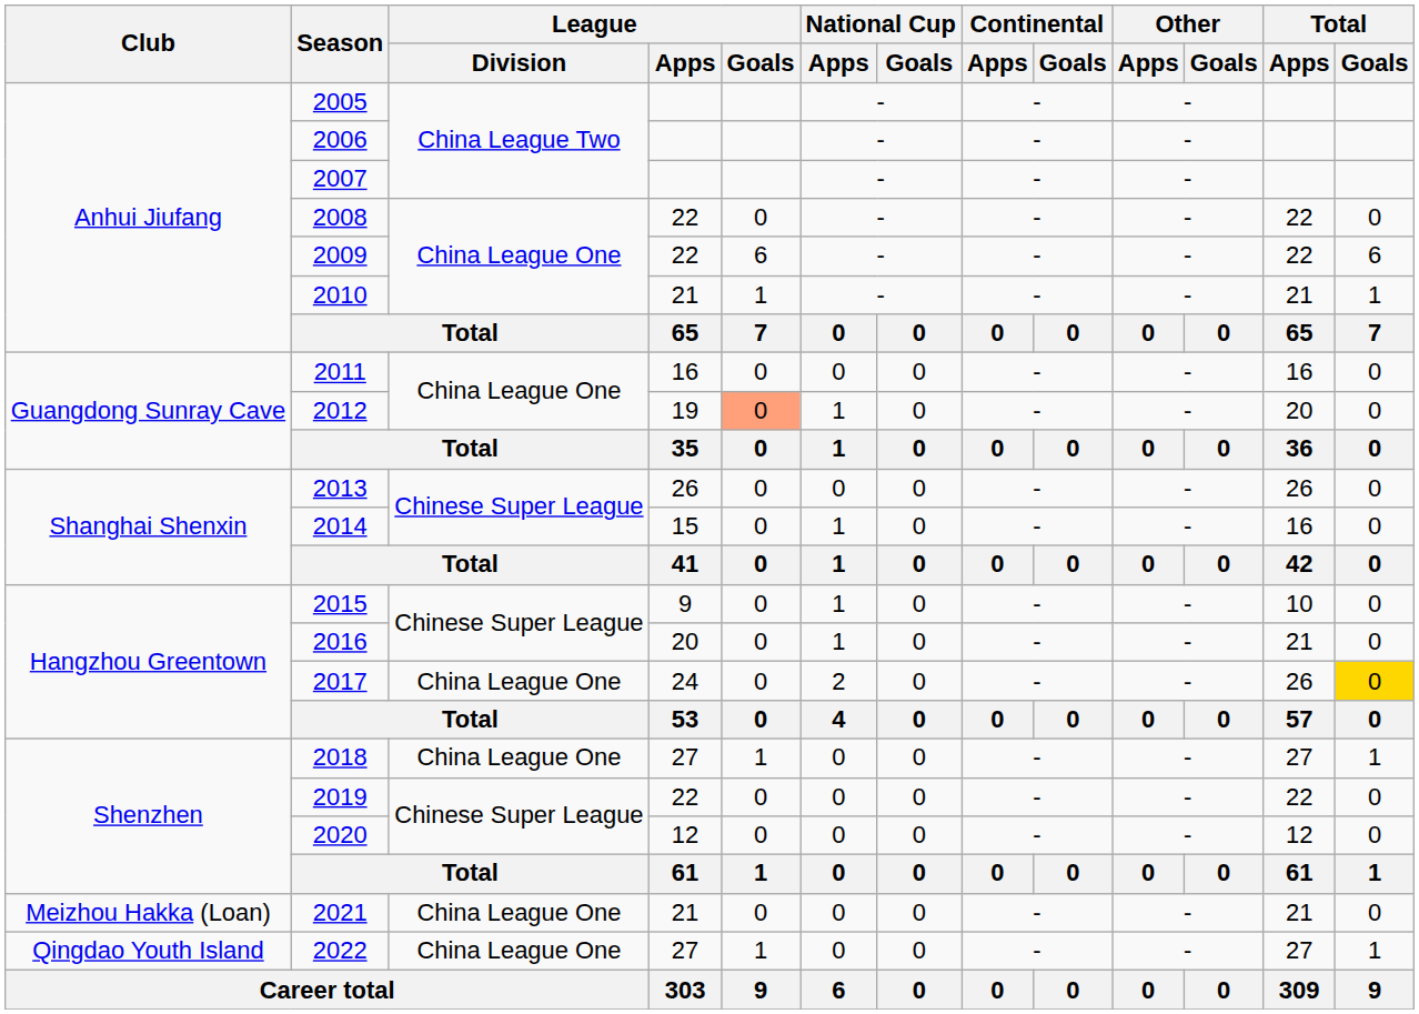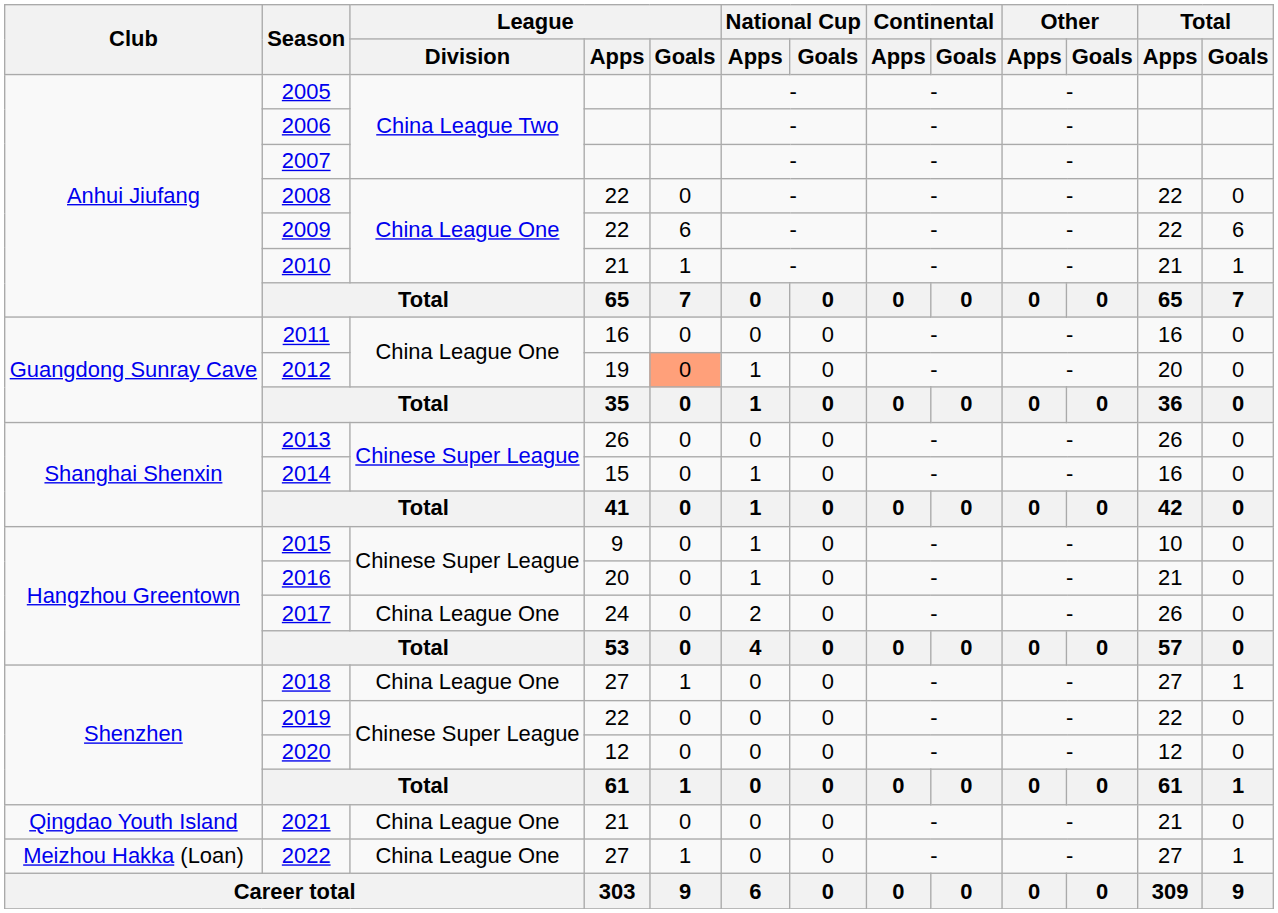2017 | Total / Goals: gold background -> no background
2021 | Club: Meizhou Hakka (Loan) -> Qingdao Youth Island
2022 | Club: Qingdao Youth Island -> Meizhou Hakka (Loan)
